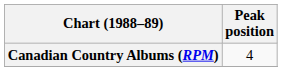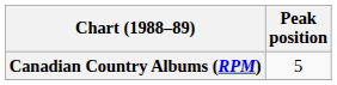Canadian Country Albums (RPM) | Peak position: 4 -> 5
